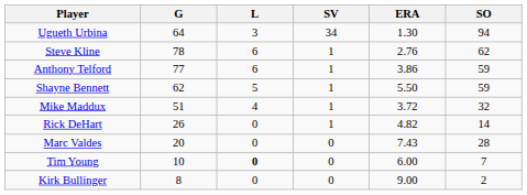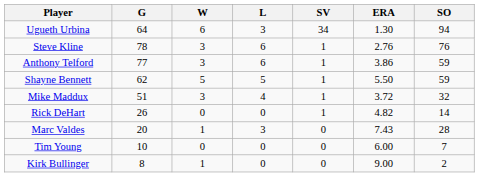+ column: W | 6 | 3 | 3 | 5 | 3 | 0 | 1 | 0 | 1
Steve Kline | SO: 62 -> 76
Marc Valdes | L: 0 -> 3
Tim Young | L: bold -> normal
